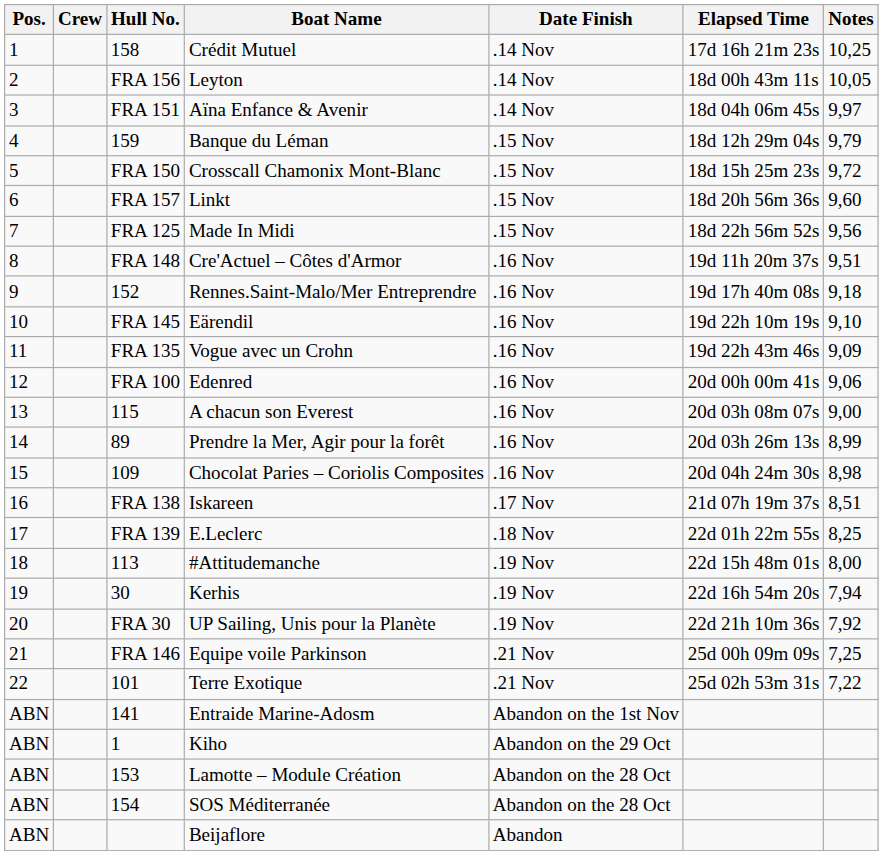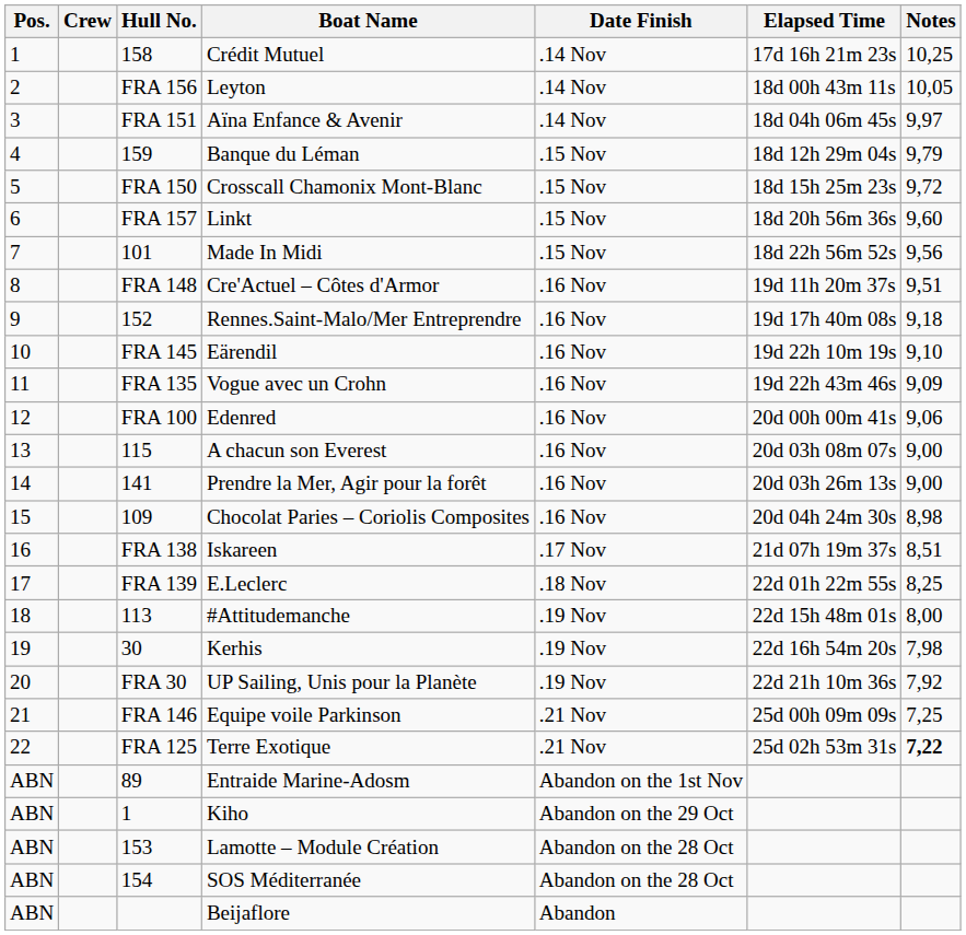Made In Midi | Hull No.: FRA 125 -> 101
Prendre la Mer, Agir pour la forêt | Hull No.: 89 -> 141
Prendre la Mer, Agir pour la forêt | Notes: 8,99 -> 9,00
Kerhis | Notes: 7,94 -> 7,98
Terre Exotique | Hull No.: 101 -> FRA 125
Terre Exotique | Notes: normal -> bold
Entraide Marine-Adosm | Hull No.: 141 -> 89
